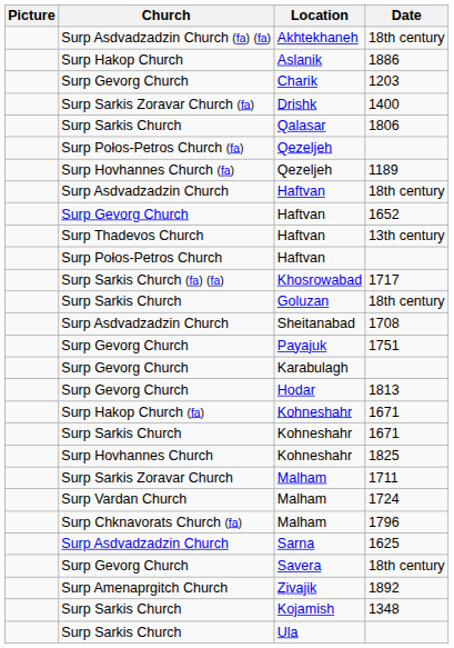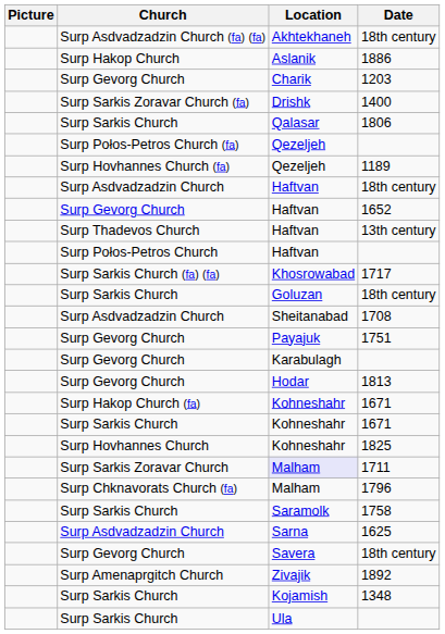1711 | Location: no background -> lavender background
- row: Surp Vardan Church | Malham | 1724
+ row: Surp Sarkis Church | Saramolk | 1758
